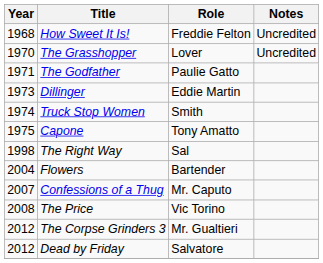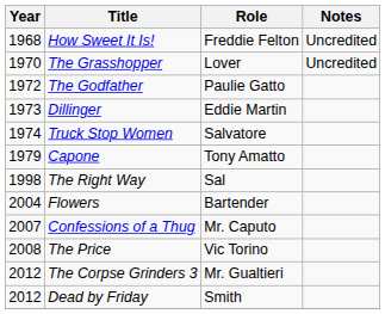The Godfather | Year: 1971 -> 1972
Truck Stop Women | Role: Smith -> Salvatore
Capone | Year: 1975 -> 1979
Dead by Friday | Role: Salvatore -> Smith
